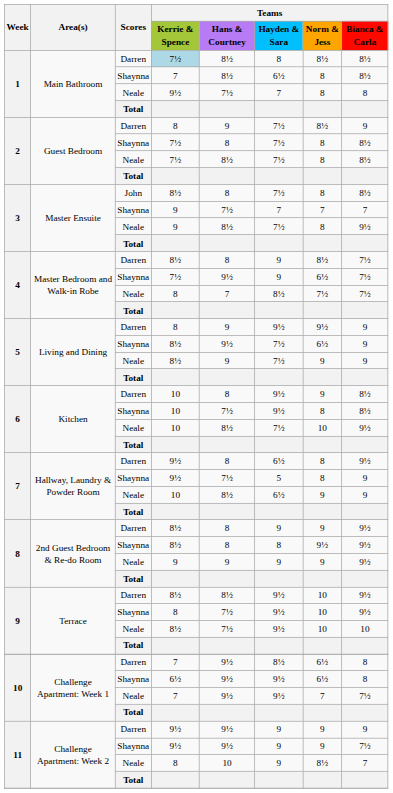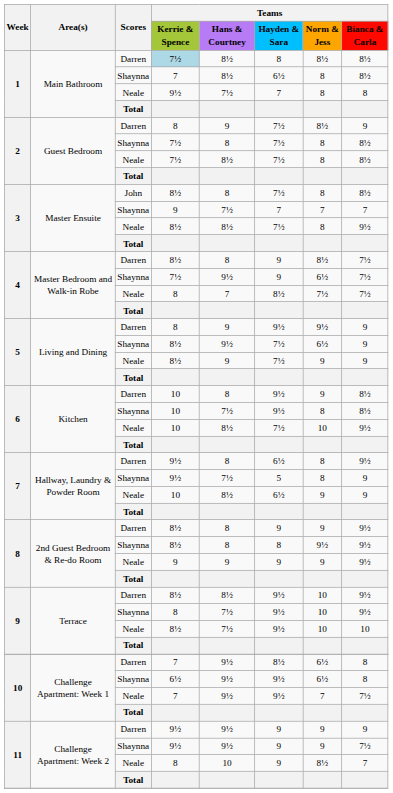3 / Neale | Teams / Kerrie & Spence: 9 -> 8½
